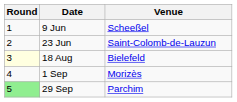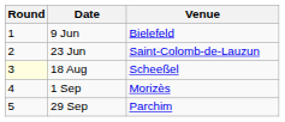9 Jun | Venue: Scheeßel -> Bielefeld
18 Aug | Venue: Bielefeld -> Scheeßel
29 Sep | Round: lightgreen background -> no background
